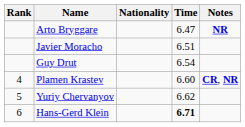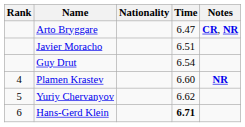Arto Bryggare | Notes: NR -> CR, NR
Plamen Krastev | Notes: CR, NR -> NR
